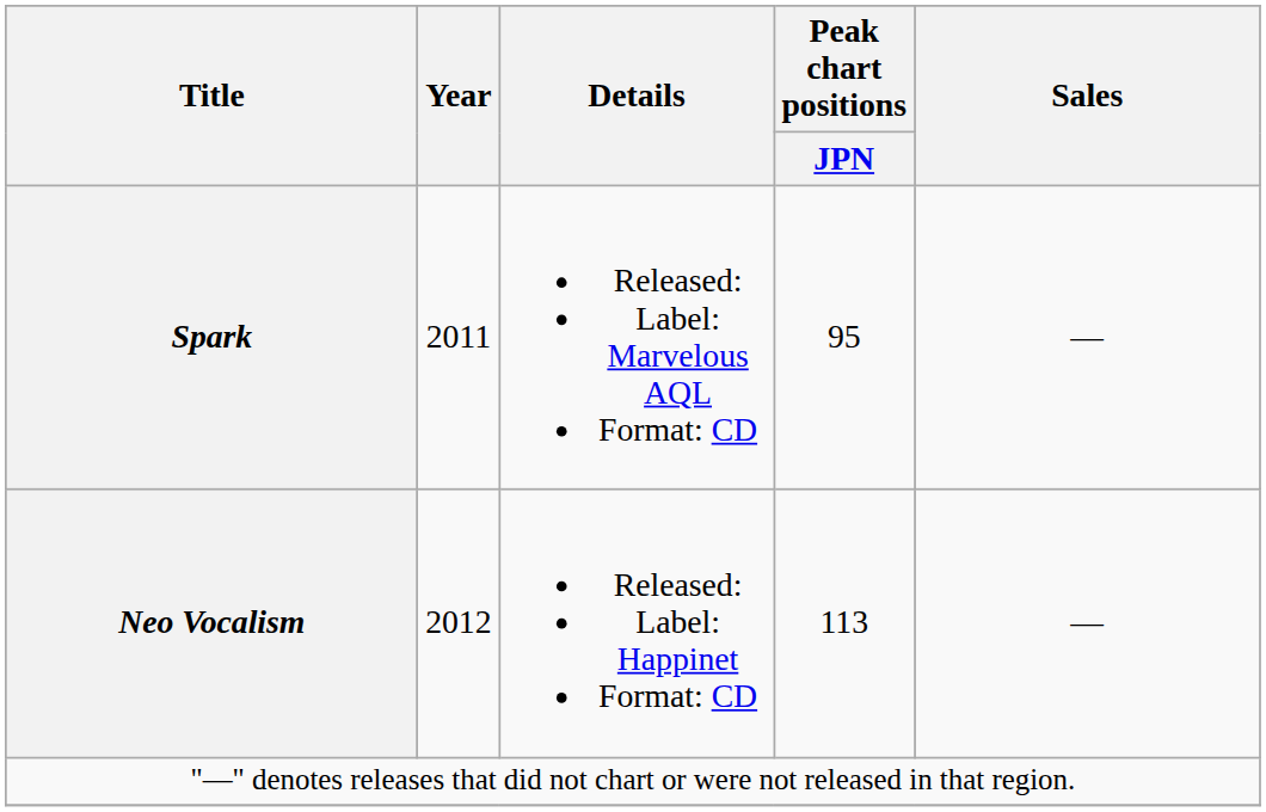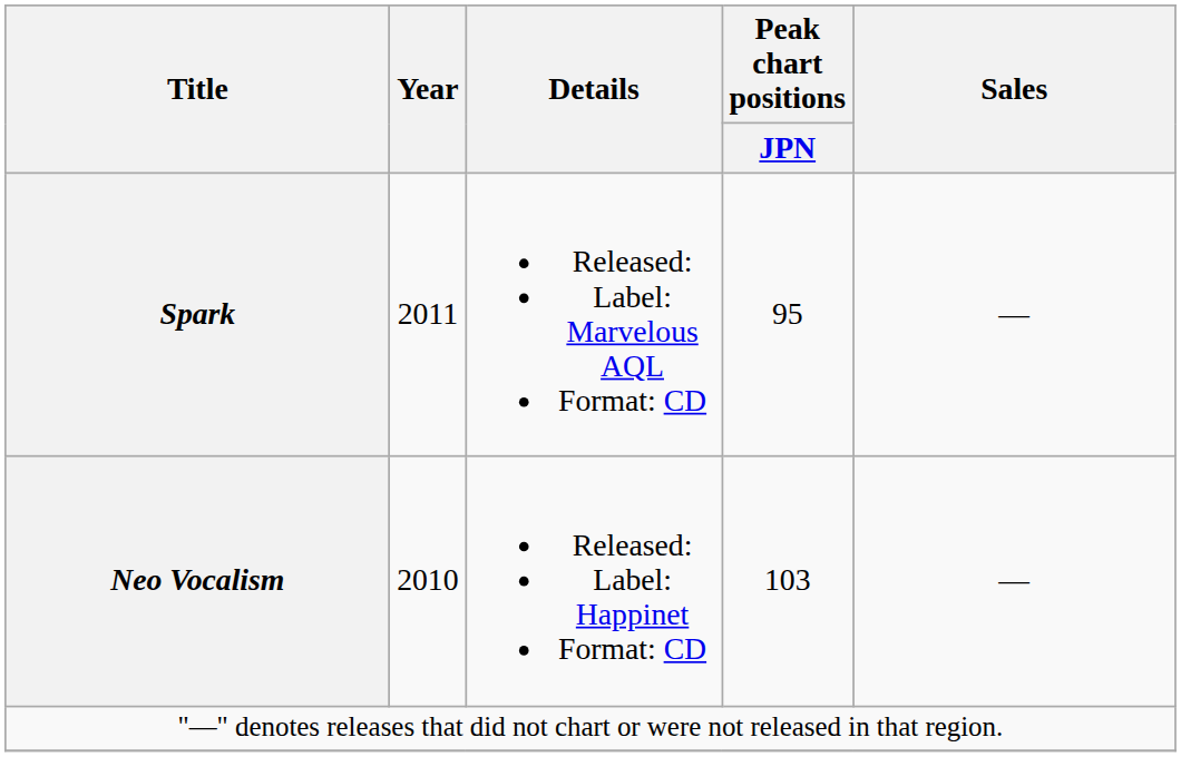Neo Vocalism | Year: 2012 -> 2010
Neo Vocalism | Peak chart positions / JPN: 113 -> 103
